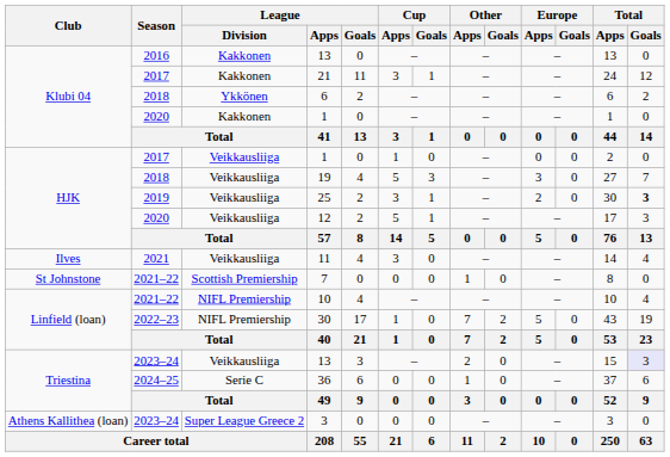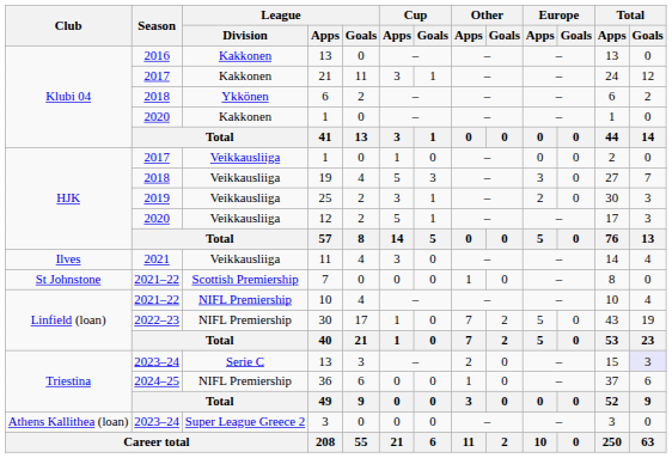25 | Total / Goals: bold -> normal
2023–24 / 13 | League / Division: Veikkausliiga -> Serie C
36 | League / Division: Serie C -> NIFL Premiership
